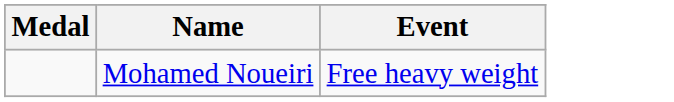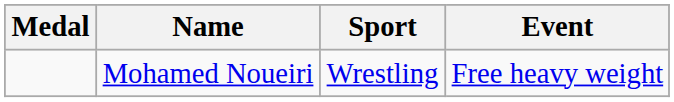+ column: Sport | Wrestling
